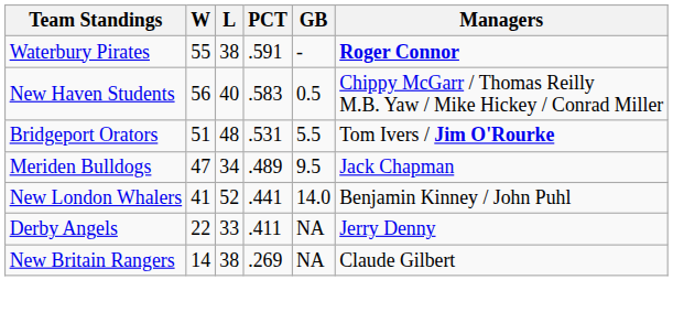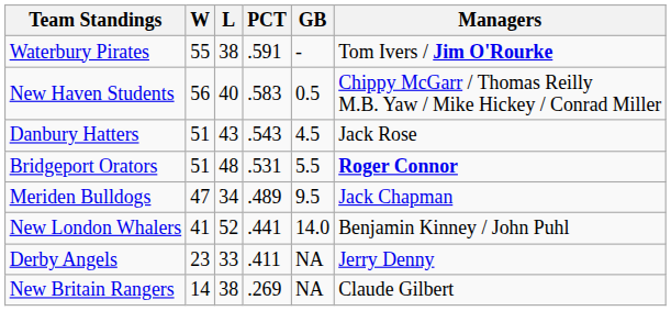Waterbury Pirates | Managers: Roger Connor -> Tom Ivers / Jim O'Rourke
+ row: Danbury Hatters | 51 | 43 | .543 | 4.5 | Jack Rose
Bridgeport Orators | Managers: Tom Ivers / Jim O'Rourke -> Roger Connor
Derby Angels | W: 22 -> 23
